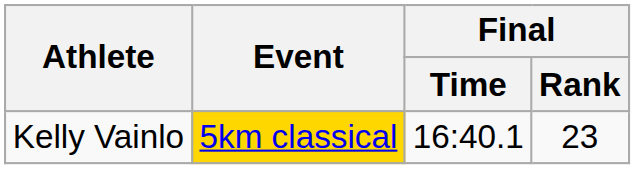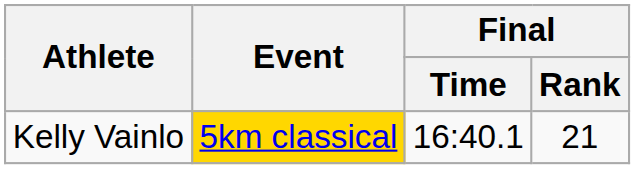Kelly Vainlo | Final / Rank: 23 -> 21
